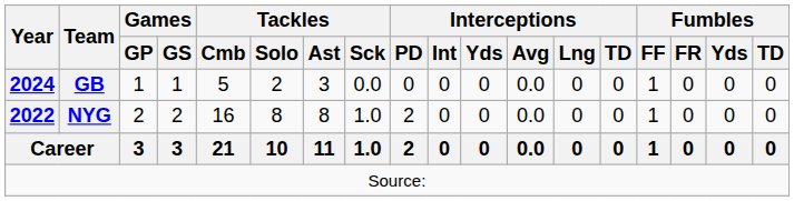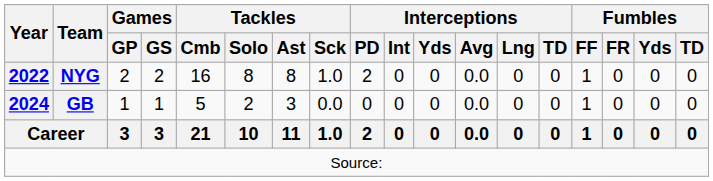rows swapped: NYG <-> GB
